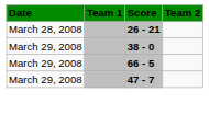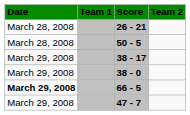+ row: March 28, 2008 | 50 - 5
+ row: March 29, 2008 | 38 - 17
66 - 5 | Date: normal -> bold
